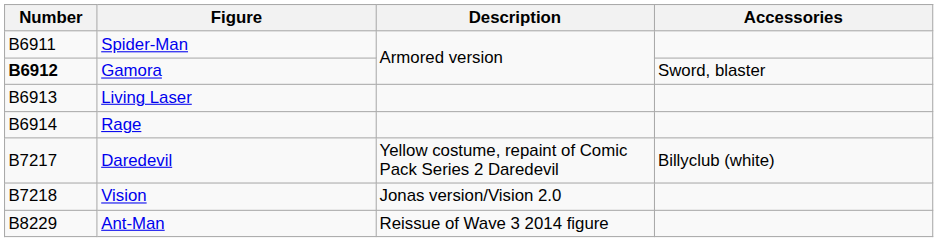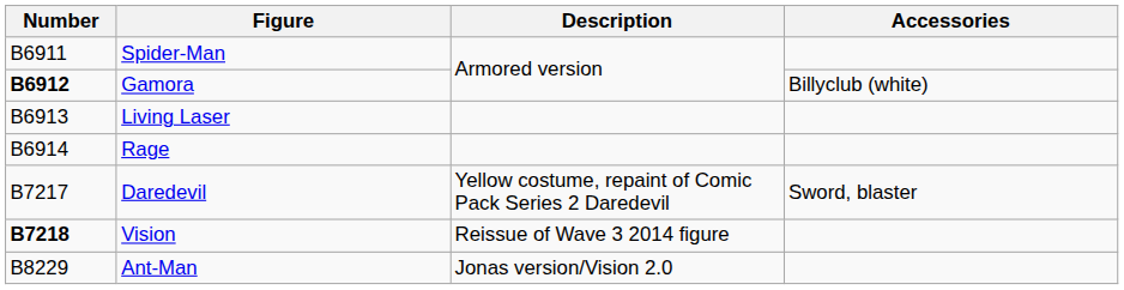Gamora | Accessories: Sword, blaster -> Billyclub (white)
Daredevil | Accessories: Billyclub (white) -> Sword, blaster
Vision | Number: normal -> bold
Vision | Description: Jonas version/Vision 2.0 -> Reissue of Wave 3 2014 figure
Ant-Man | Description: Reissue of Wave 3 2014 figure -> Jonas version/Vision 2.0
